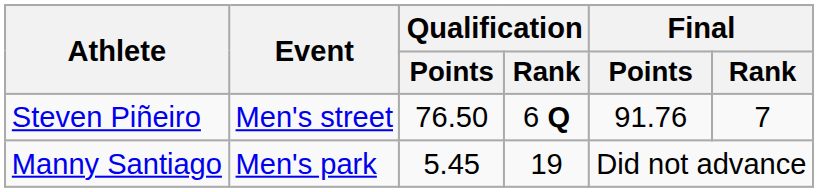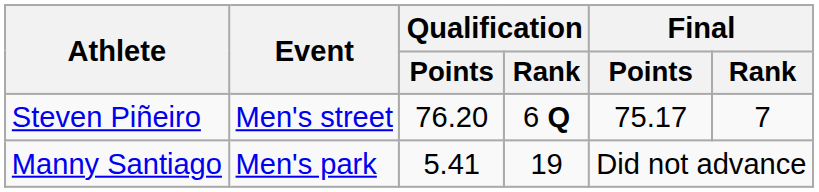Steven Piñeiro | Qualification / Points: 76.50 -> 76.20
Steven Piñeiro | Final / Points: 91.76 -> 75.17
Manny Santiago | Qualification / Points: 5.45 -> 5.41
